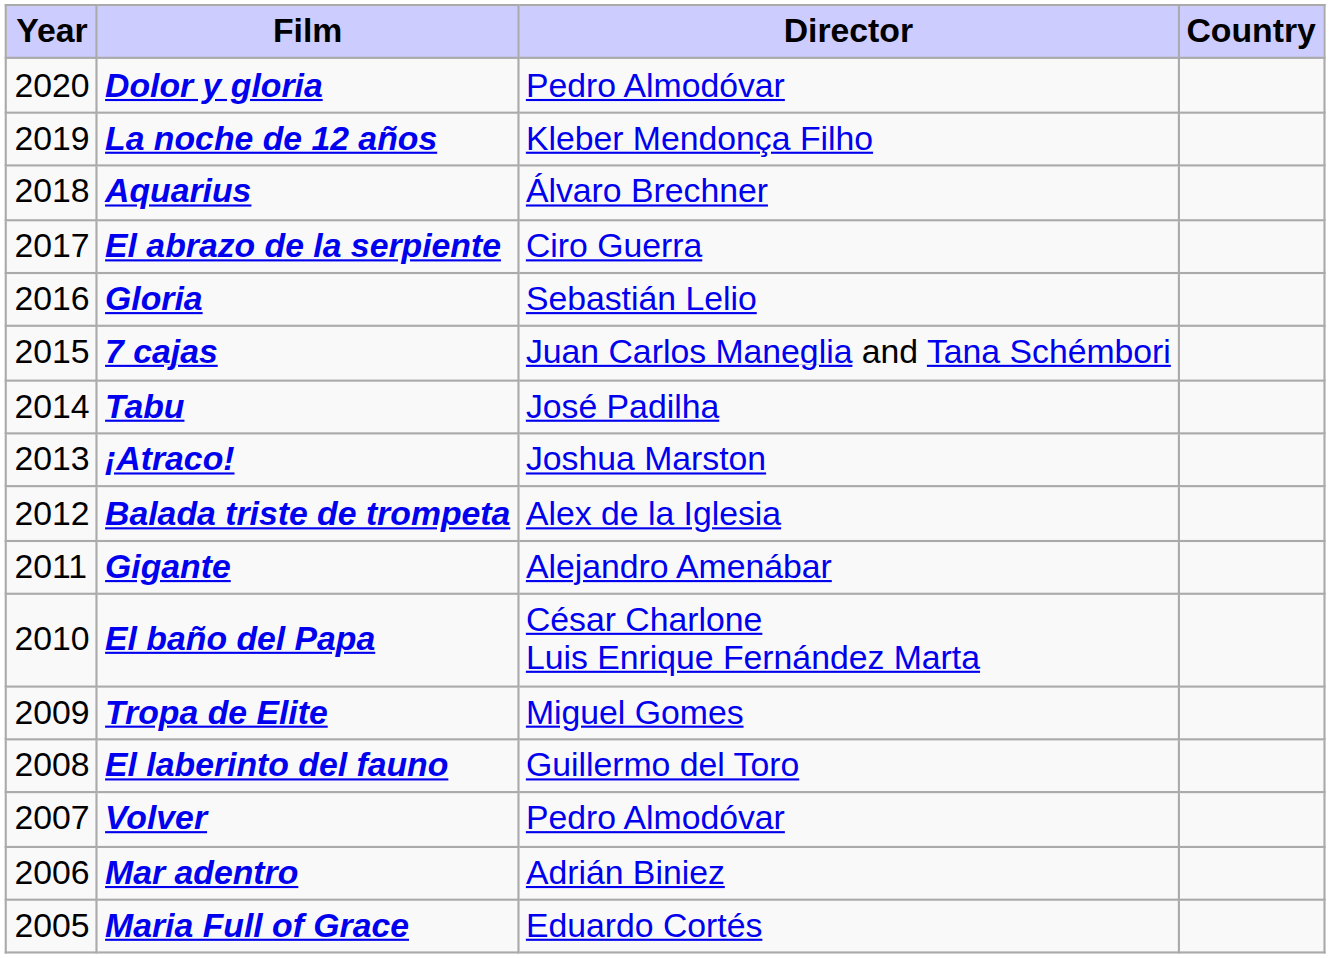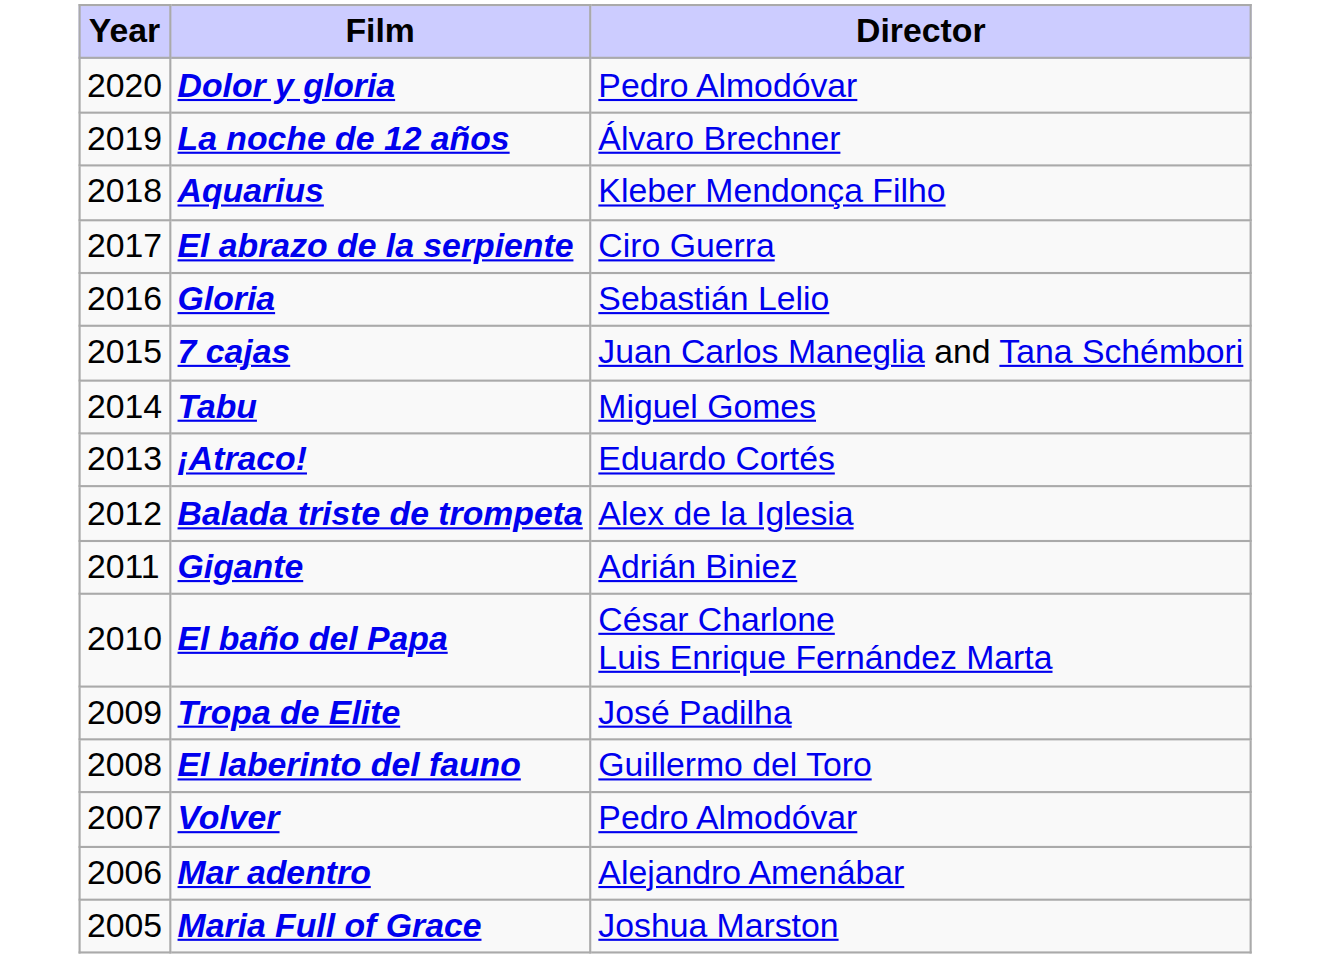- column: Country
La noche de 12 años | Director: Kleber Mendonça Filho -> Álvaro Brechner
Aquarius | Director: Álvaro Brechner -> Kleber Mendonça Filho
Tabu | Director: José Padilha -> Miguel Gomes
¡Atraco! | Director: Joshua Marston -> Eduardo Cortés
Gigante | Director: Alejandro Amenábar -> Adrián Biniez
Tropa de Elite | Director: Miguel Gomes -> José Padilha
Mar adentro | Director: Adrián Biniez -> Alejandro Amenábar
Maria Full of Grace | Director: Eduardo Cortés -> Joshua Marston
